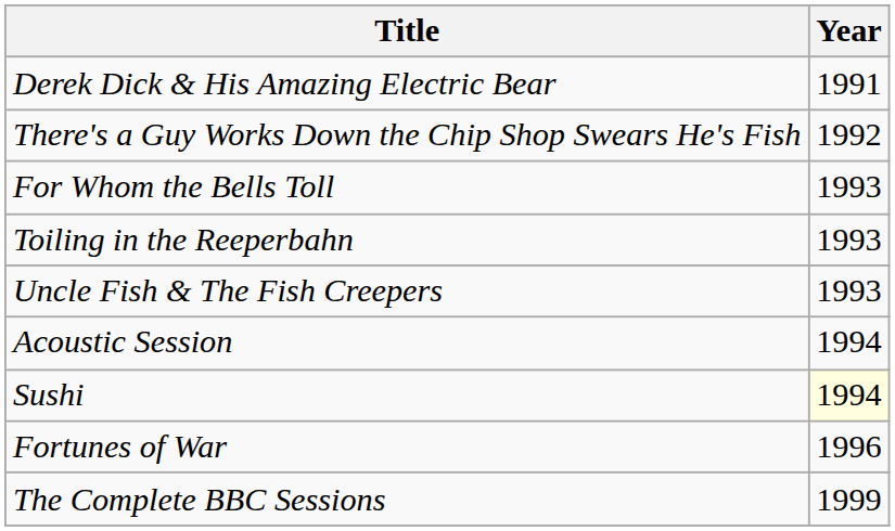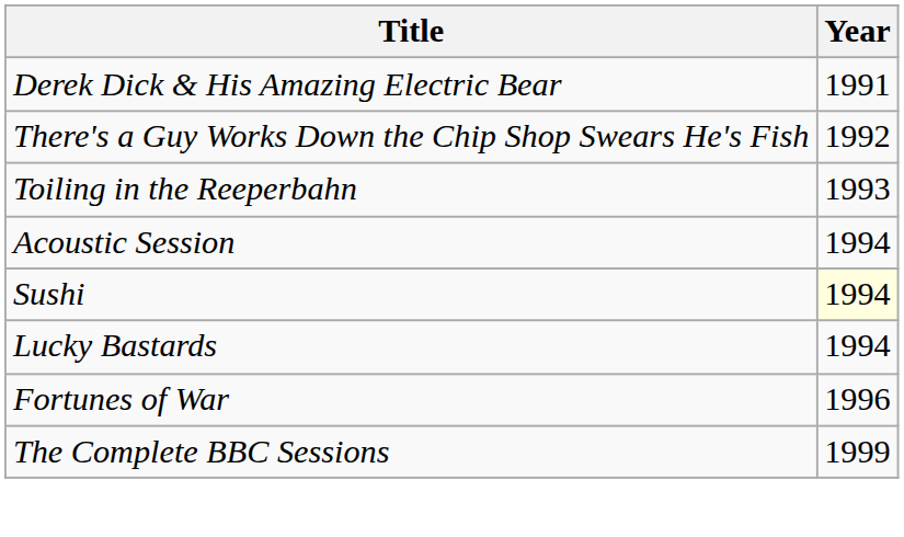- row: For Whom the Bells Toll | 1993
- row: Uncle Fish & The Fish Creepers | 1993
+ row: Lucky Bastards | 1994
